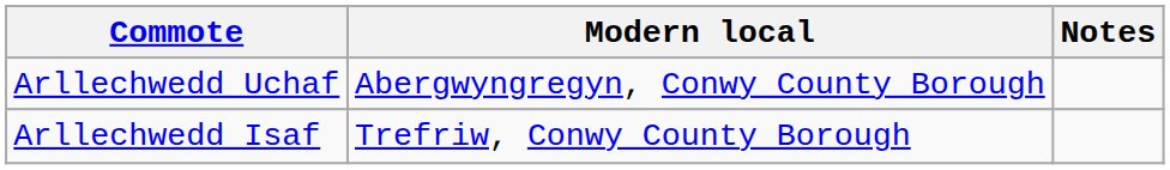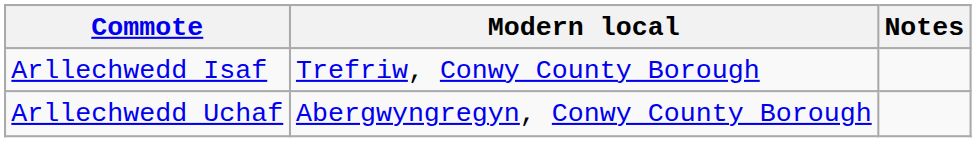rows swapped: Arllechwedd Uchaf <-> Arllechwedd Isaf
